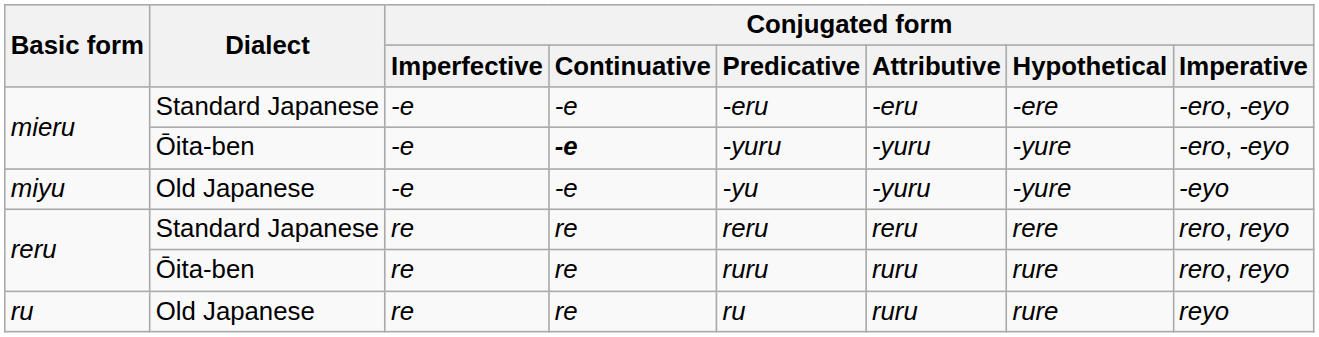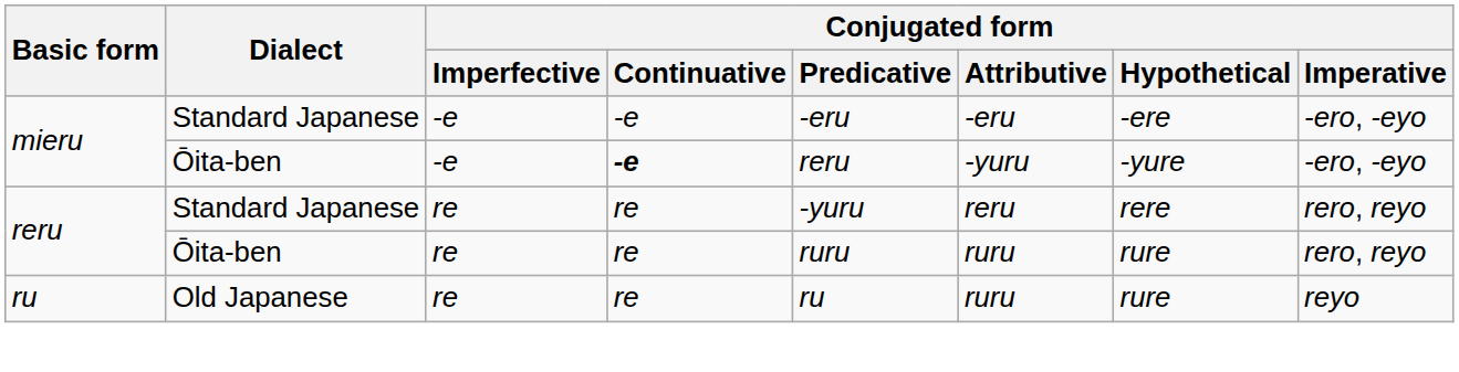mieru / Ōita-ben | Conjugated form / Predicative: -yuru -> reru
- row: miyu | Old Japanese | -e | -e | -yu | -yuru | -yure | -eyo
reru / Standard Japanese | Conjugated form / Predicative: reru -> -yuru
